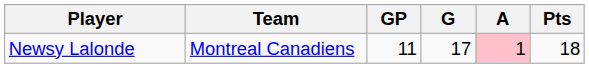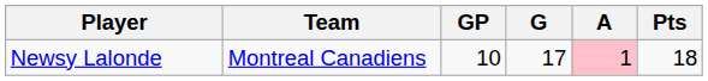Newsy Lalonde | GP: 11 -> 10
